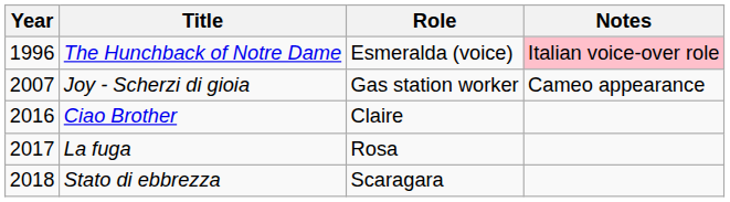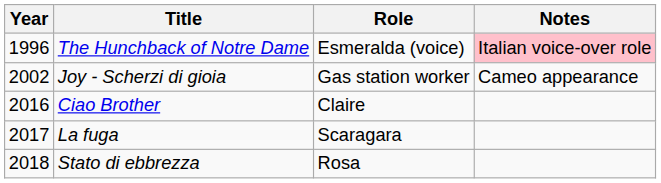Joy - Scherzi di gioia | Year: 2007 -> 2002
La fuga | Role: Rosa -> Scaragara
Stato di ebbrezza | Role: Scaragara -> Rosa
